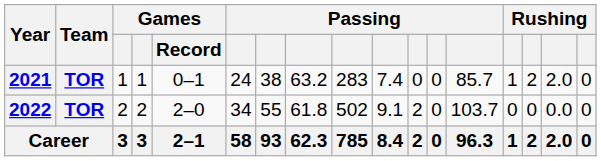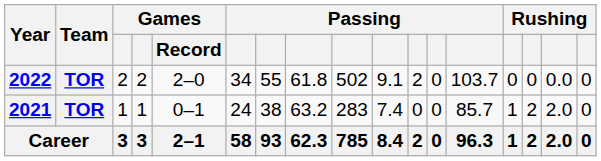rows swapped: 2021 <-> 2022
